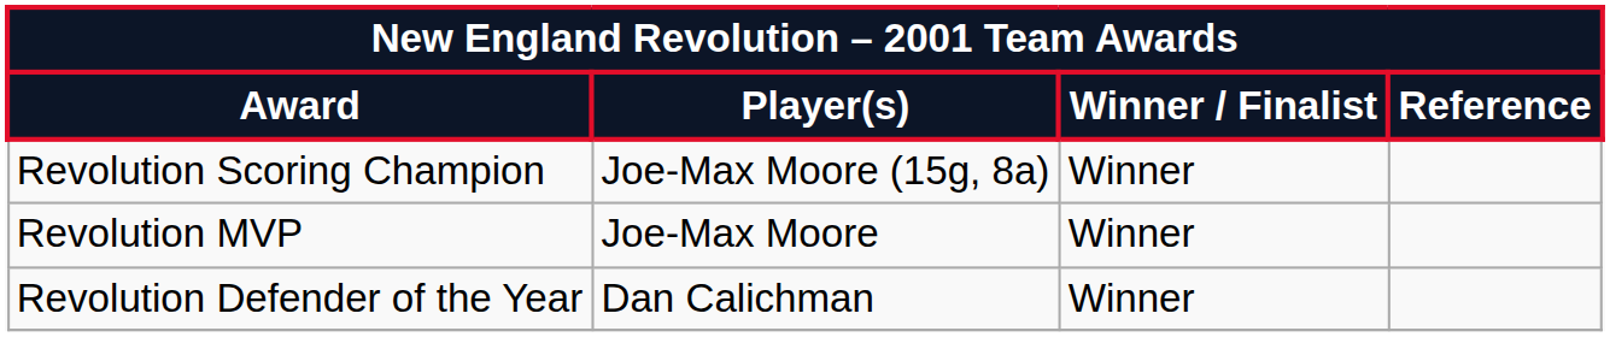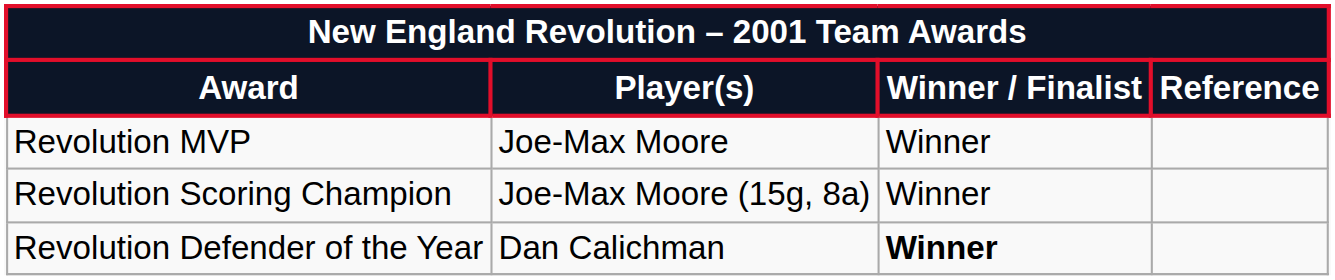rows swapped: Revolution MVP <-> Revolution Scoring Champion
Revolution Defender of the Year | Winner / Finalist: normal -> bold
